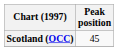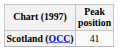Scotland (OCC) | Peak position: 45 -> 41
